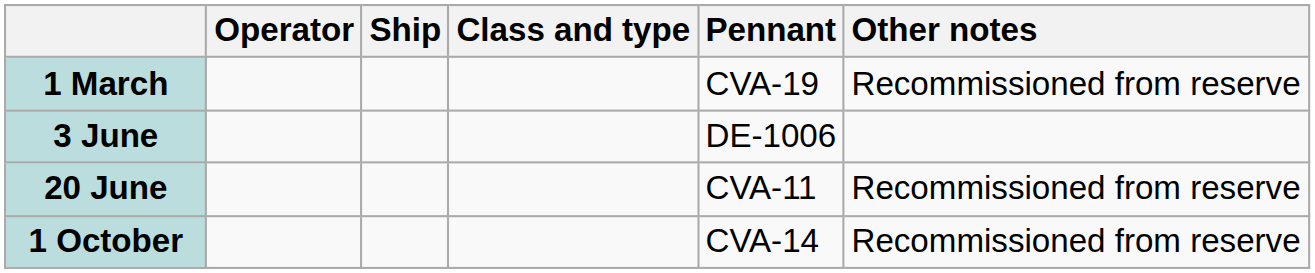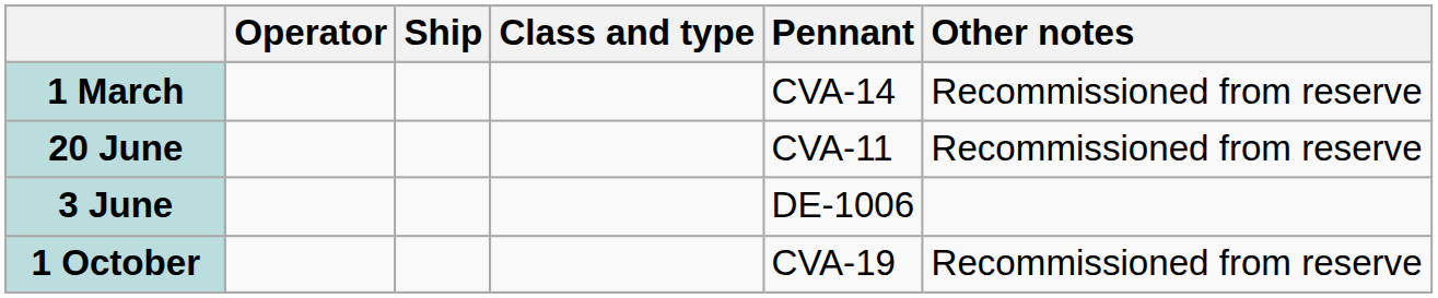1 March | Pennant: CVA-19 -> CVA-14
rows swapped: 3 June <-> 20 June
1 October | Pennant: CVA-14 -> CVA-19
